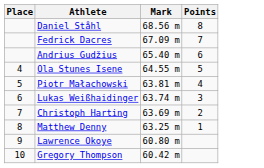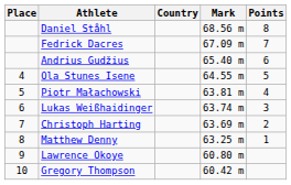+ column: Country
